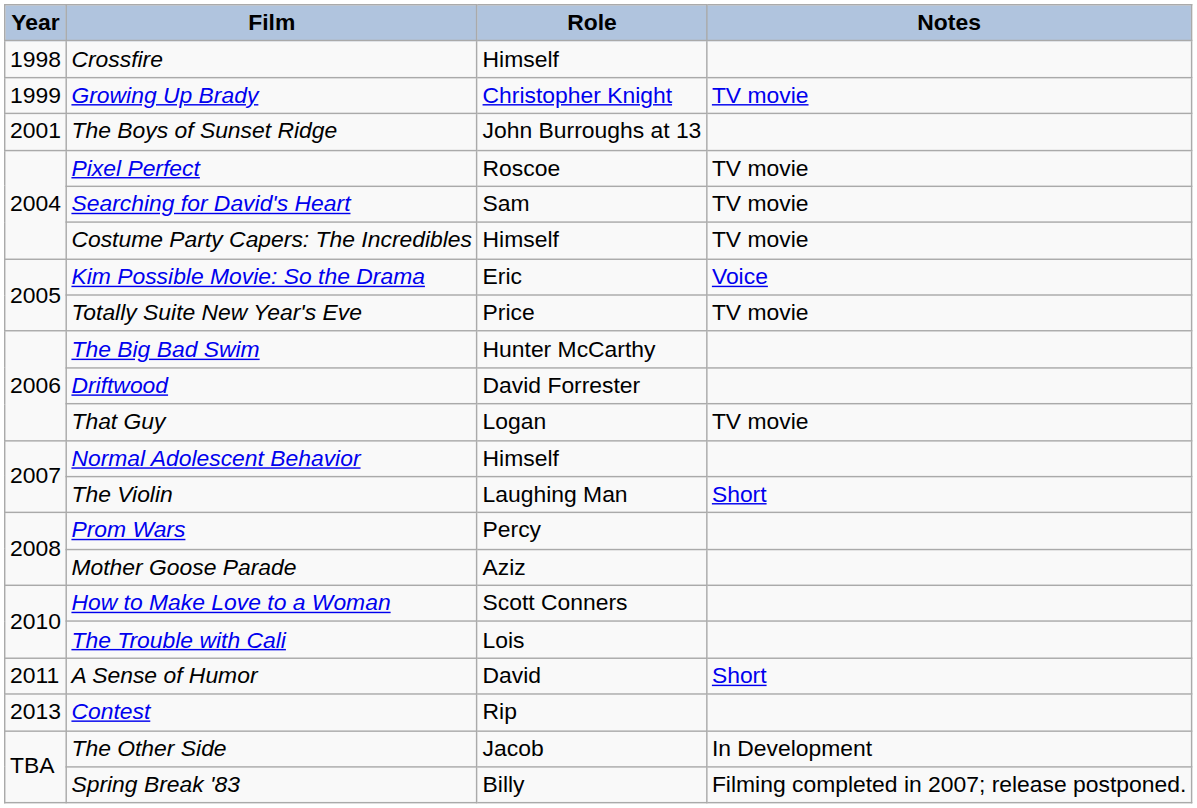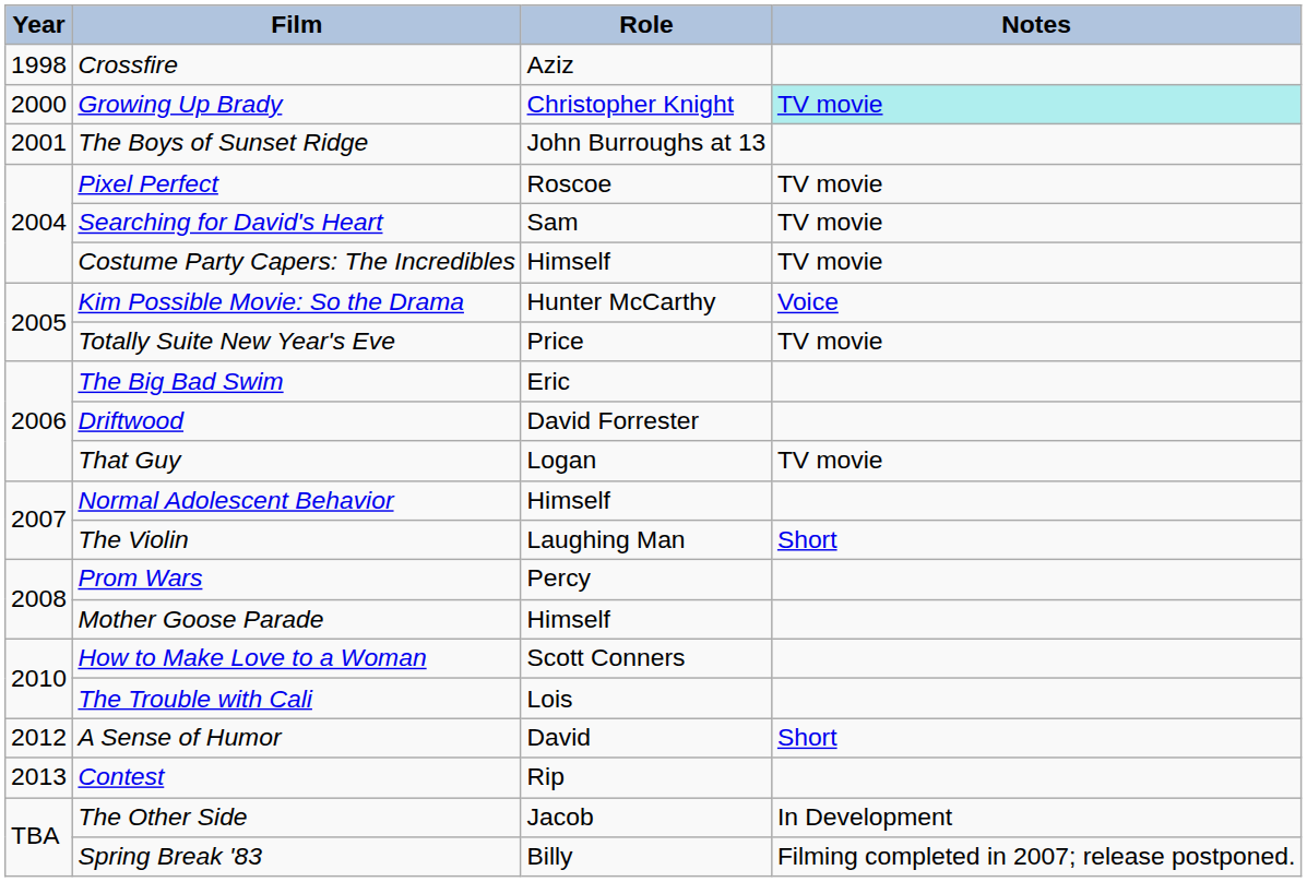Crossfire | Role: Himself -> Aziz
Growing Up Brady | Year: 1999 -> 2000
Growing Up Brady | Notes: no background -> paleturquoise background
Kim Possible Movie: So the Drama | Role: Eric -> Hunter McCarthy
The Big Bad Swim | Role: Hunter McCarthy -> Eric
Mother Goose Parade | Role: Aziz -> Himself
A Sense of Humor | Year: 2011 -> 2012
